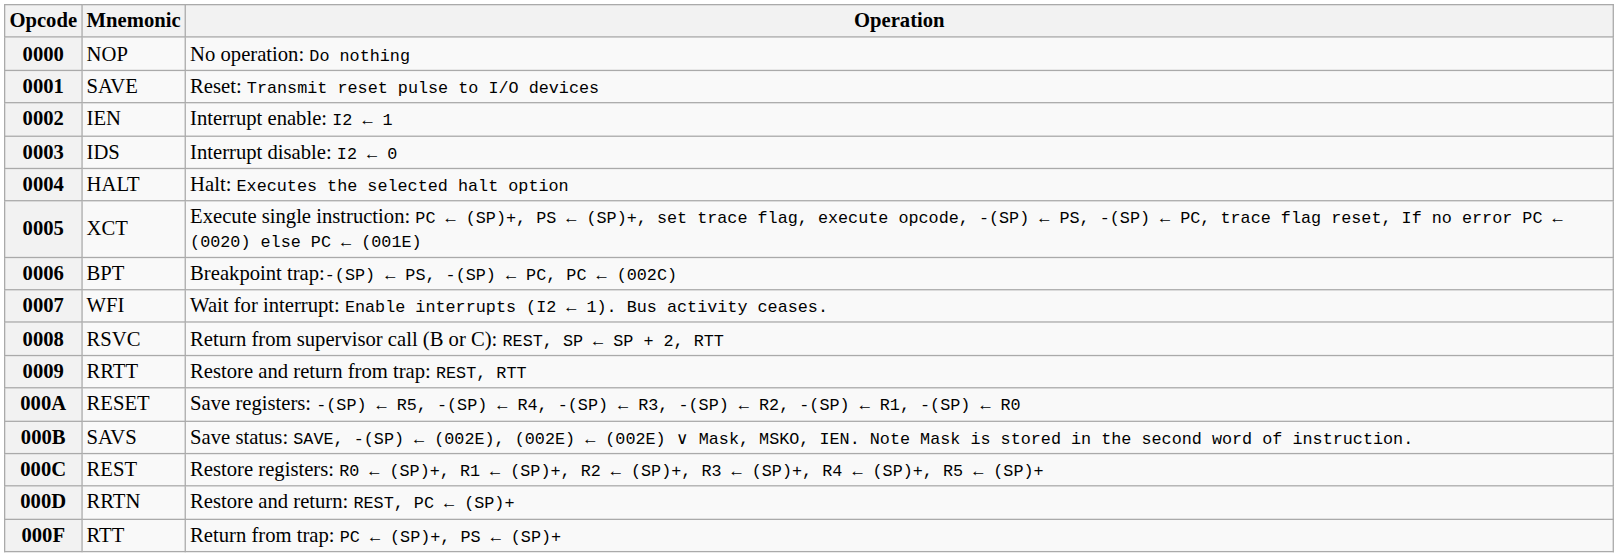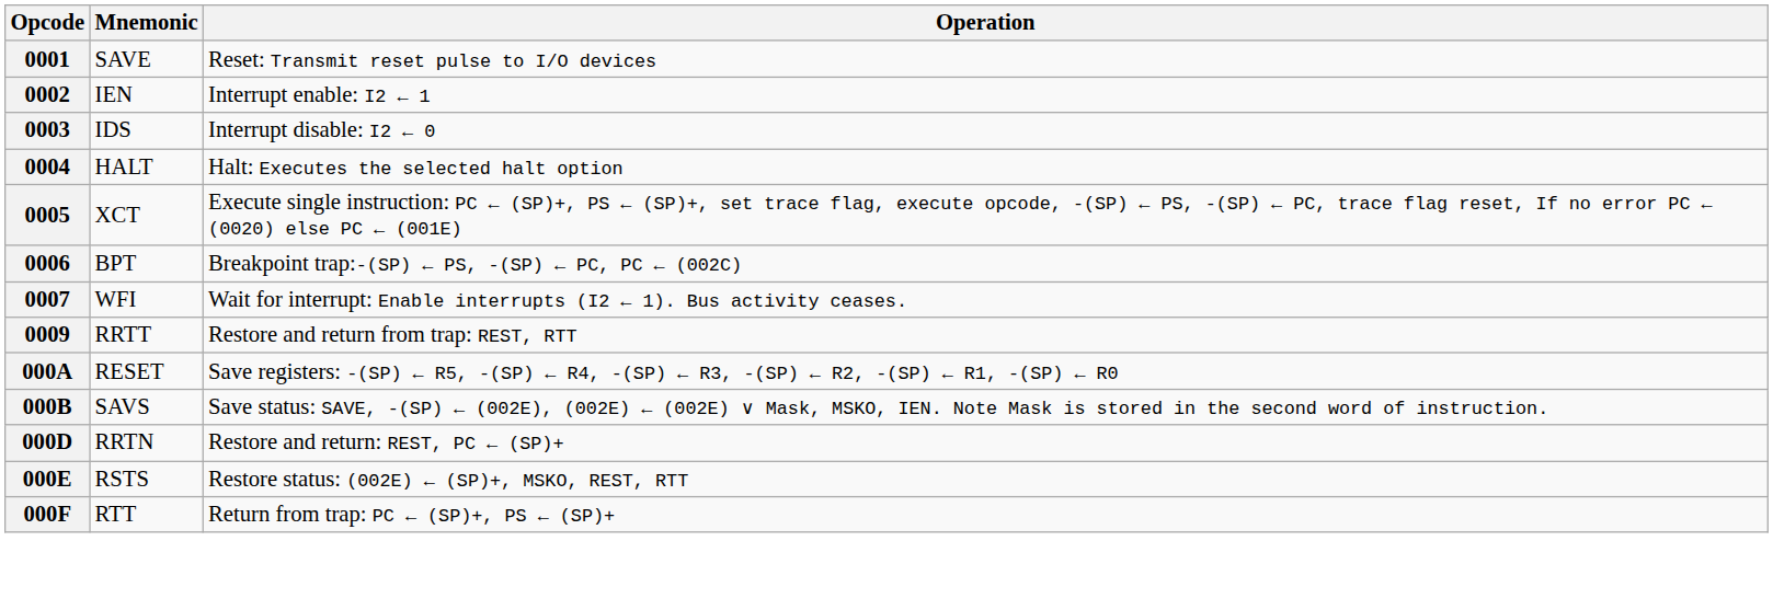- row: 0000 | NOP | No operation: Do nothing
- row: 0008 | RSVC | Return from supervisor call (B or C): REST, SP ← SP + 2, RTT
- row: 000C | REST | Restore registers: R0 ← (SP)+, R1 ← (SP)+, R2 ← (SP)+, R3 ← (SP)+, R4 ← (SP)+, R5 ← (SP)+
+ row: 000E | RSTS | Restore status: (002E) ← (SP)+, MSKO, REST, RTT
